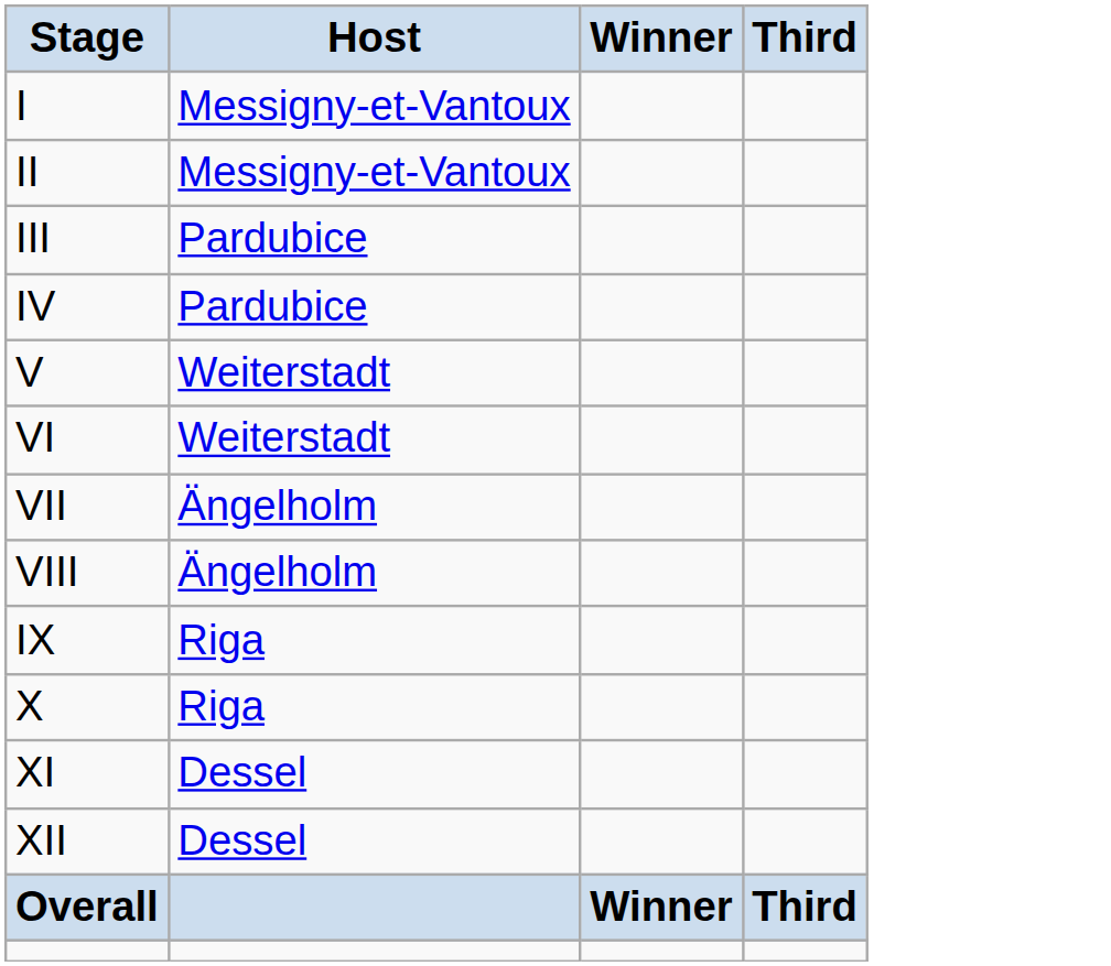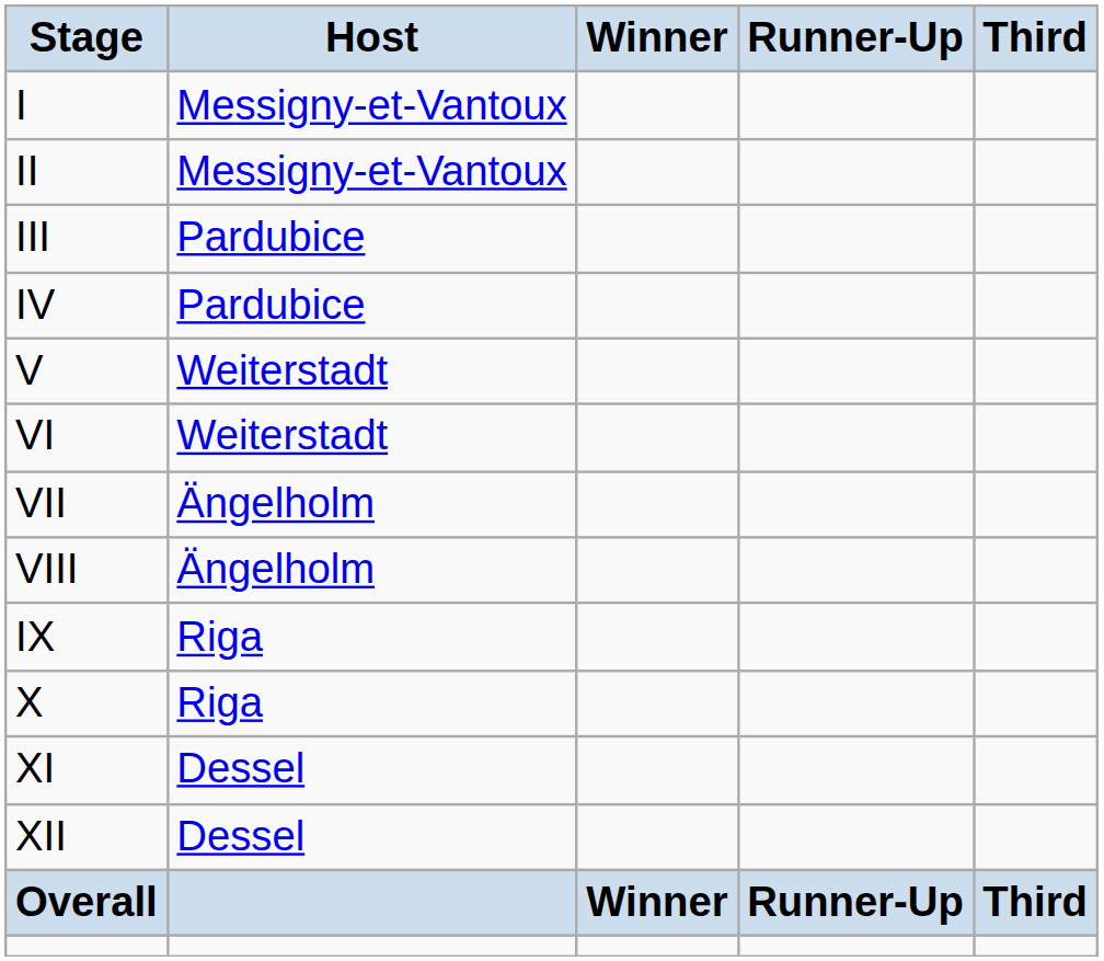+ column: Runner-Up | Runner-Up
